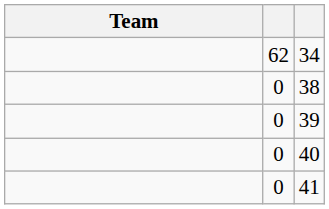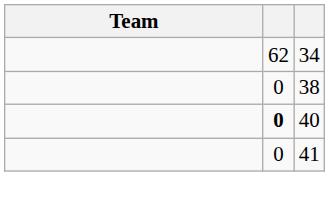- row: 0 | 39
40 | column 2: normal -> bold
